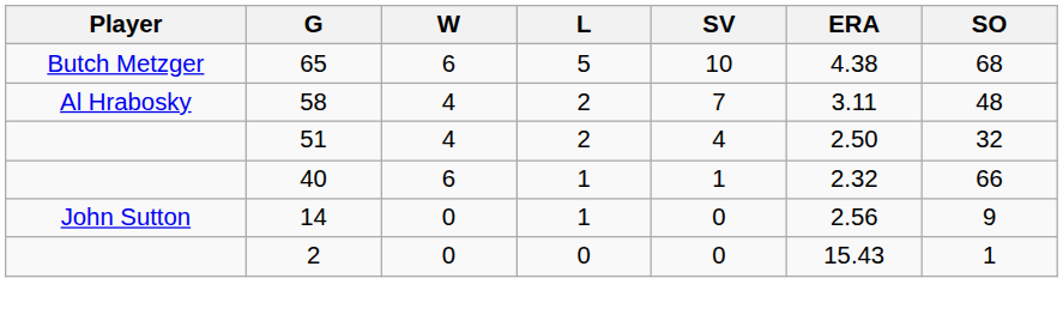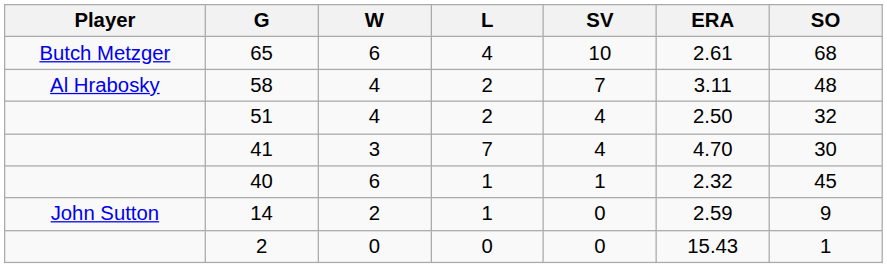65 | L: 5 -> 4
65 | ERA: 4.38 -> 2.61
+ row: 41 | 3 | 7 | 4 | 4.70 | 30
40 | SO: 66 -> 45
14 | W: 0 -> 2
14 | ERA: 2.56 -> 2.59
